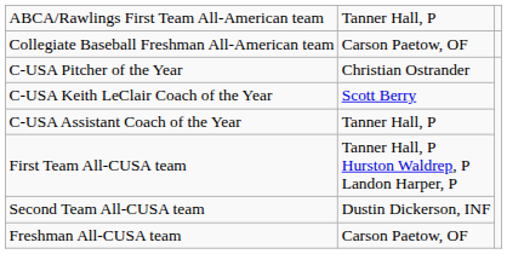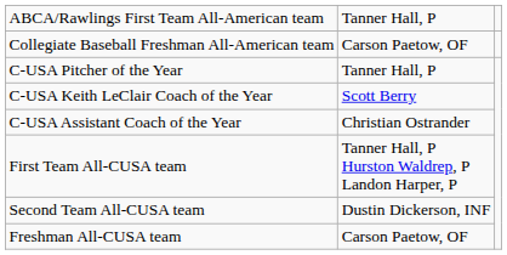C-USA Pitcher of the Year | column 2: Christian Ostrander -> Tanner Hall, P
C-USA Assistant Coach of the Year | column 2: Tanner Hall, P -> Christian Ostrander
